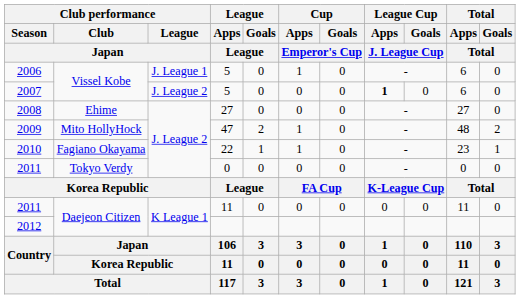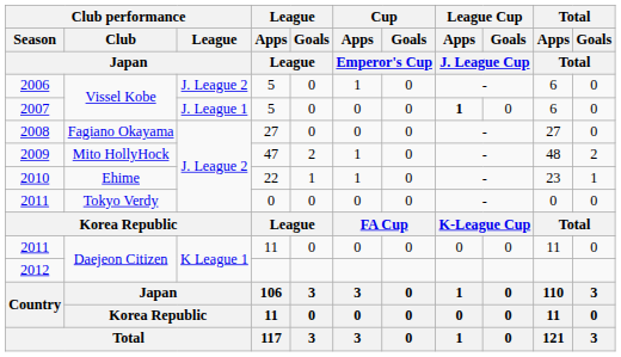2006 | Club performance / League / Japan: J. League 1 -> J. League 2
2007 | Club performance / League / Japan: J. League 2 -> J. League 1
2008 | Club performance / Club / Japan: Ehime -> Fagiano Okayama
2010 | Club performance / Club / Japan: Fagiano Okayama -> Ehime
